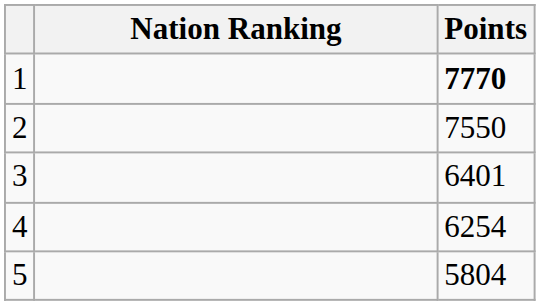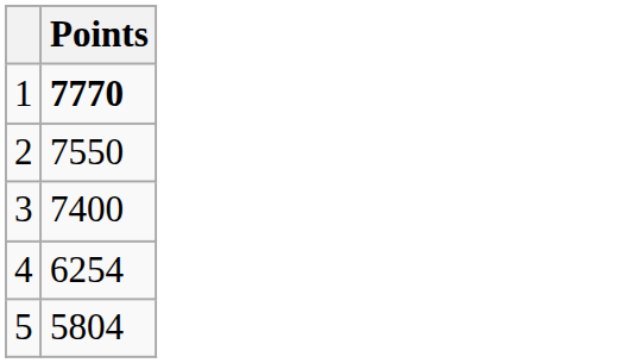- column: Nation Ranking
3 | Points: 6401 -> 7400
